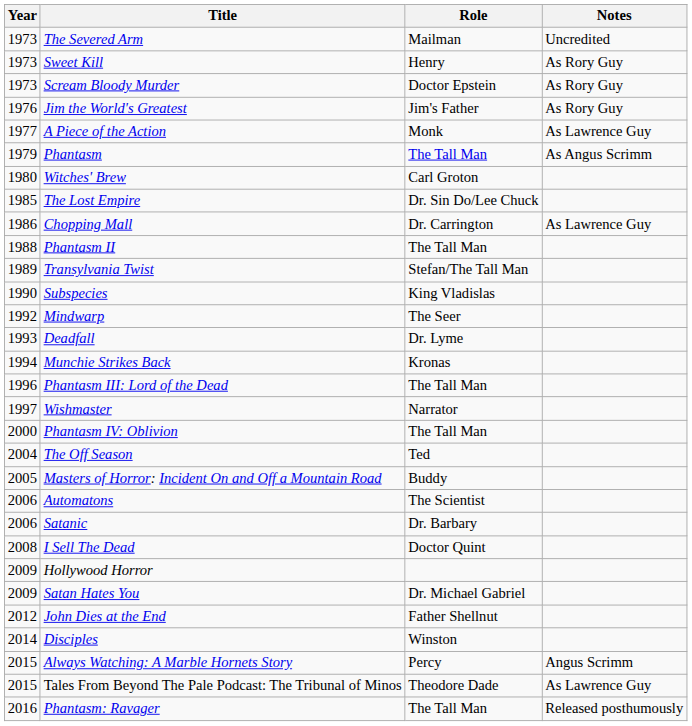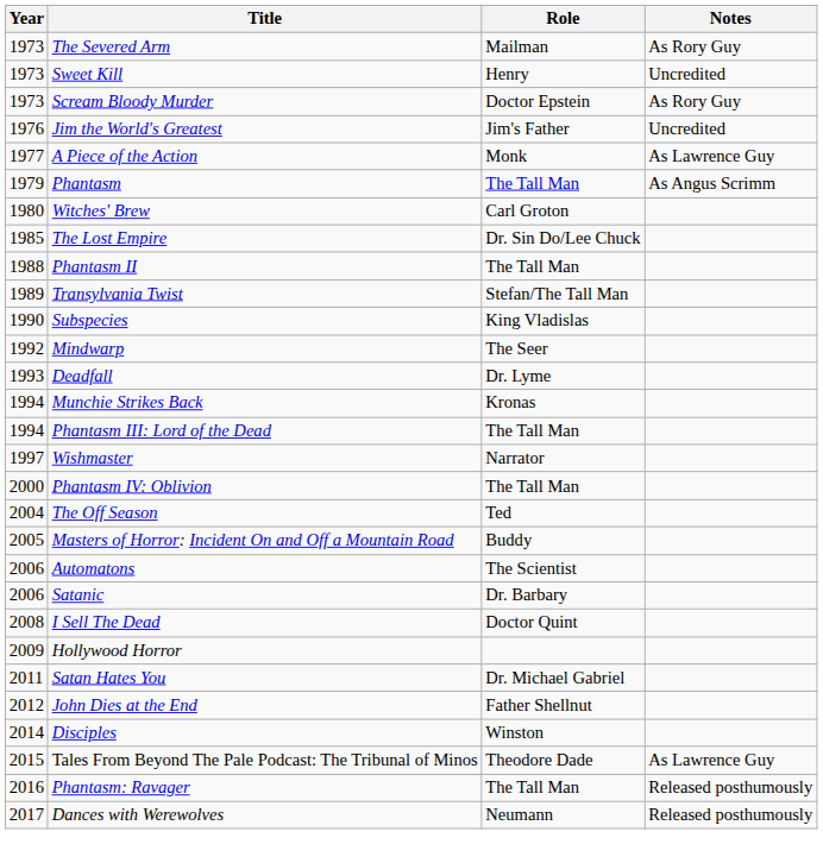The Severed Arm | Notes: Uncredited -> As Rory Guy
Sweet Kill | Notes: As Rory Guy -> Uncredited
Jim the World's Greatest | Notes: As Rory Guy -> Uncredited
- row: 1986 | Chopping Mall | Dr. Carrington | As Lawrence Guy
Phantasm III: Lord of the Dead | Year: 1996 -> 1994
Satan Hates You | Year: 2009 -> 2011
- row: 2015 | Always Watching: A Marble Hornets Story | Percy | Angus Scrimm
+ row: 2017 | Dances with Werewolves | Neumann | Released posthumously
